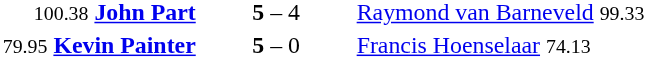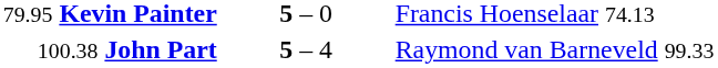rows swapped: 79.95 Kevin Painter <-> 100.38 John Part
